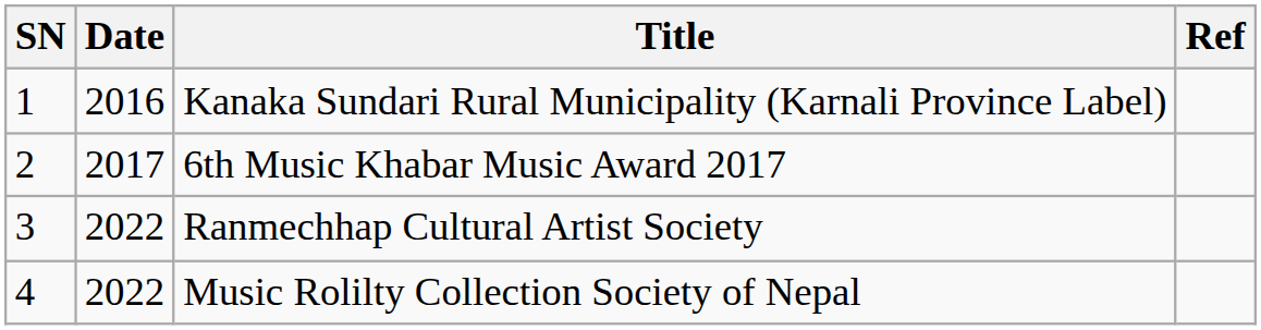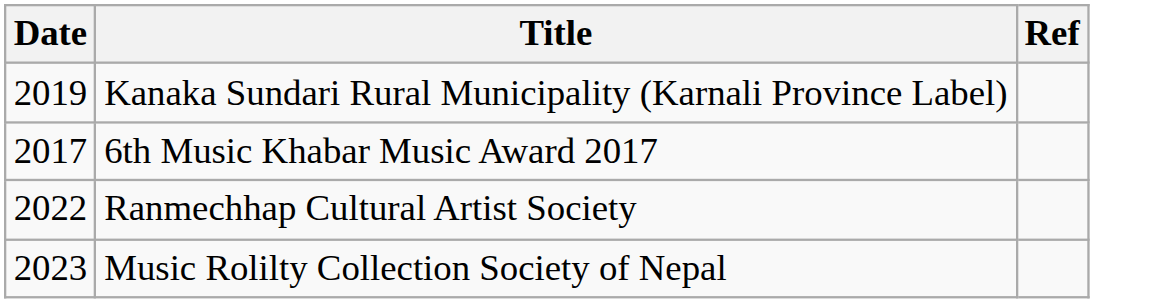- column: SN | 1 | 2 | 3 | 4
Kanaka Sundari Rural Municipality (Karnali Province Label) | Date: 2016 -> 2019
Music Rolilty Collection Society of Nepal | Date: 2022 -> 2023
